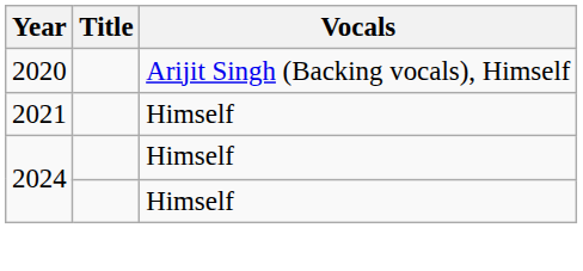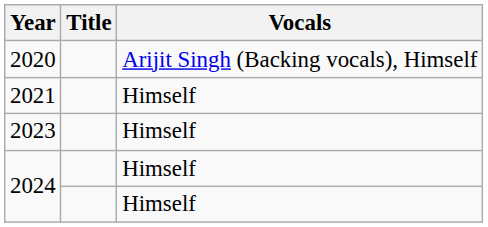+ row: 2023 | Himself
